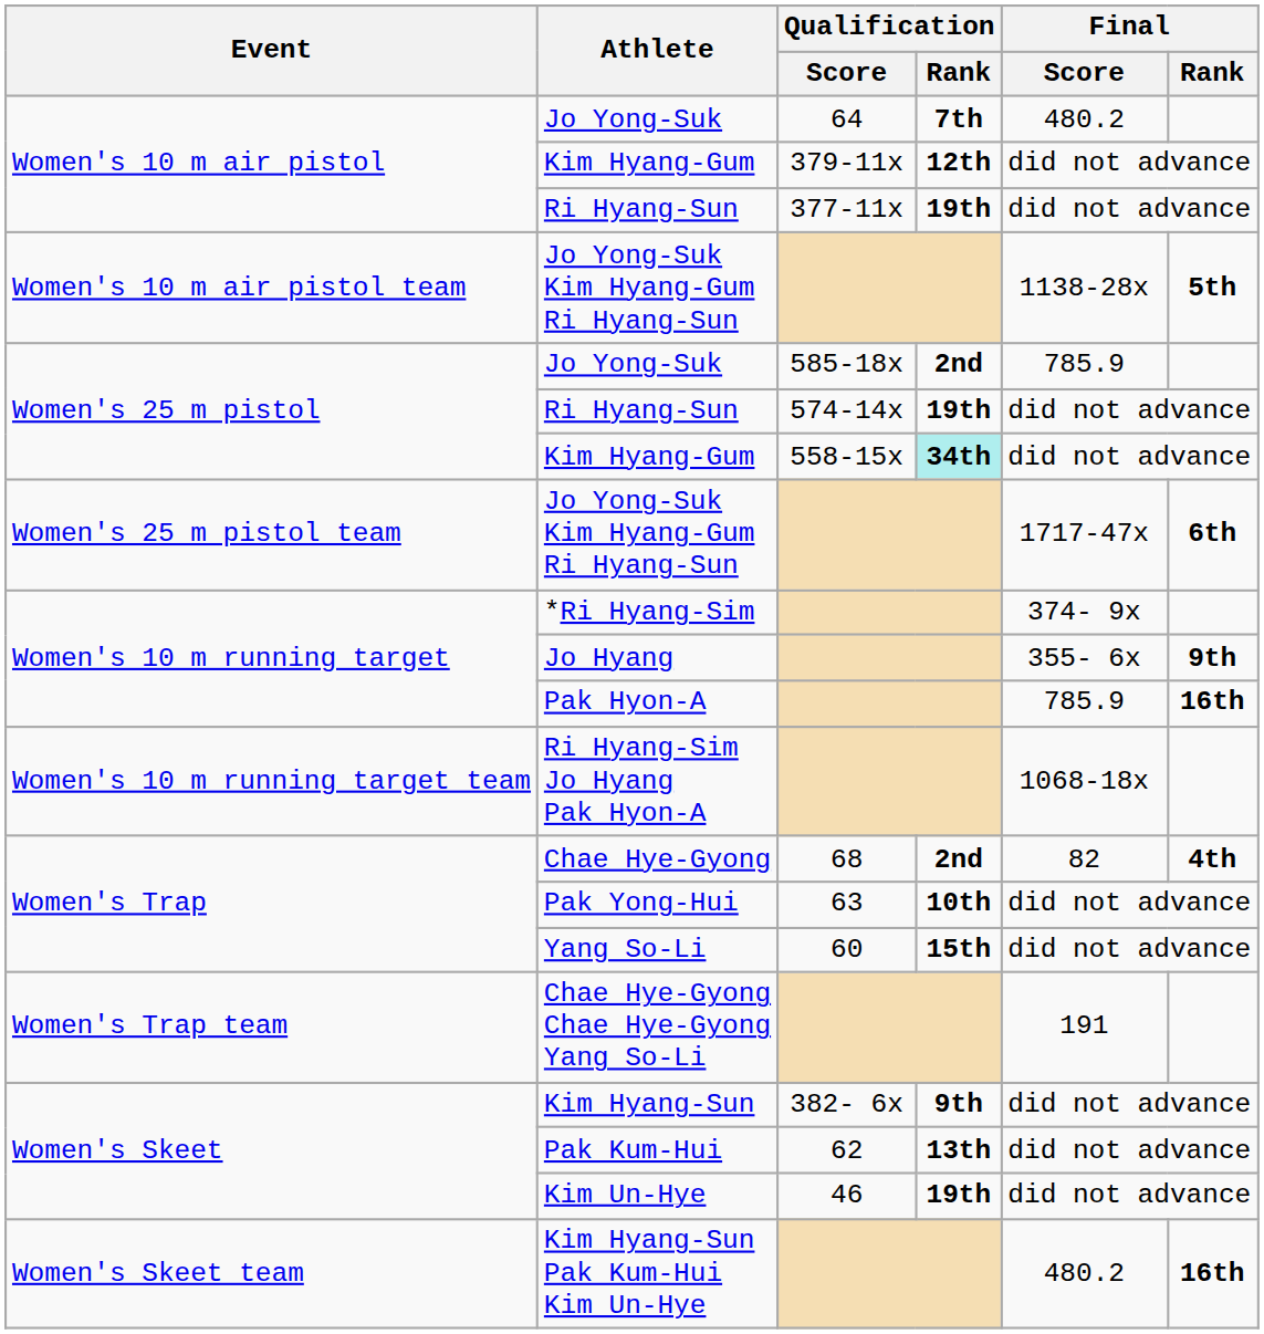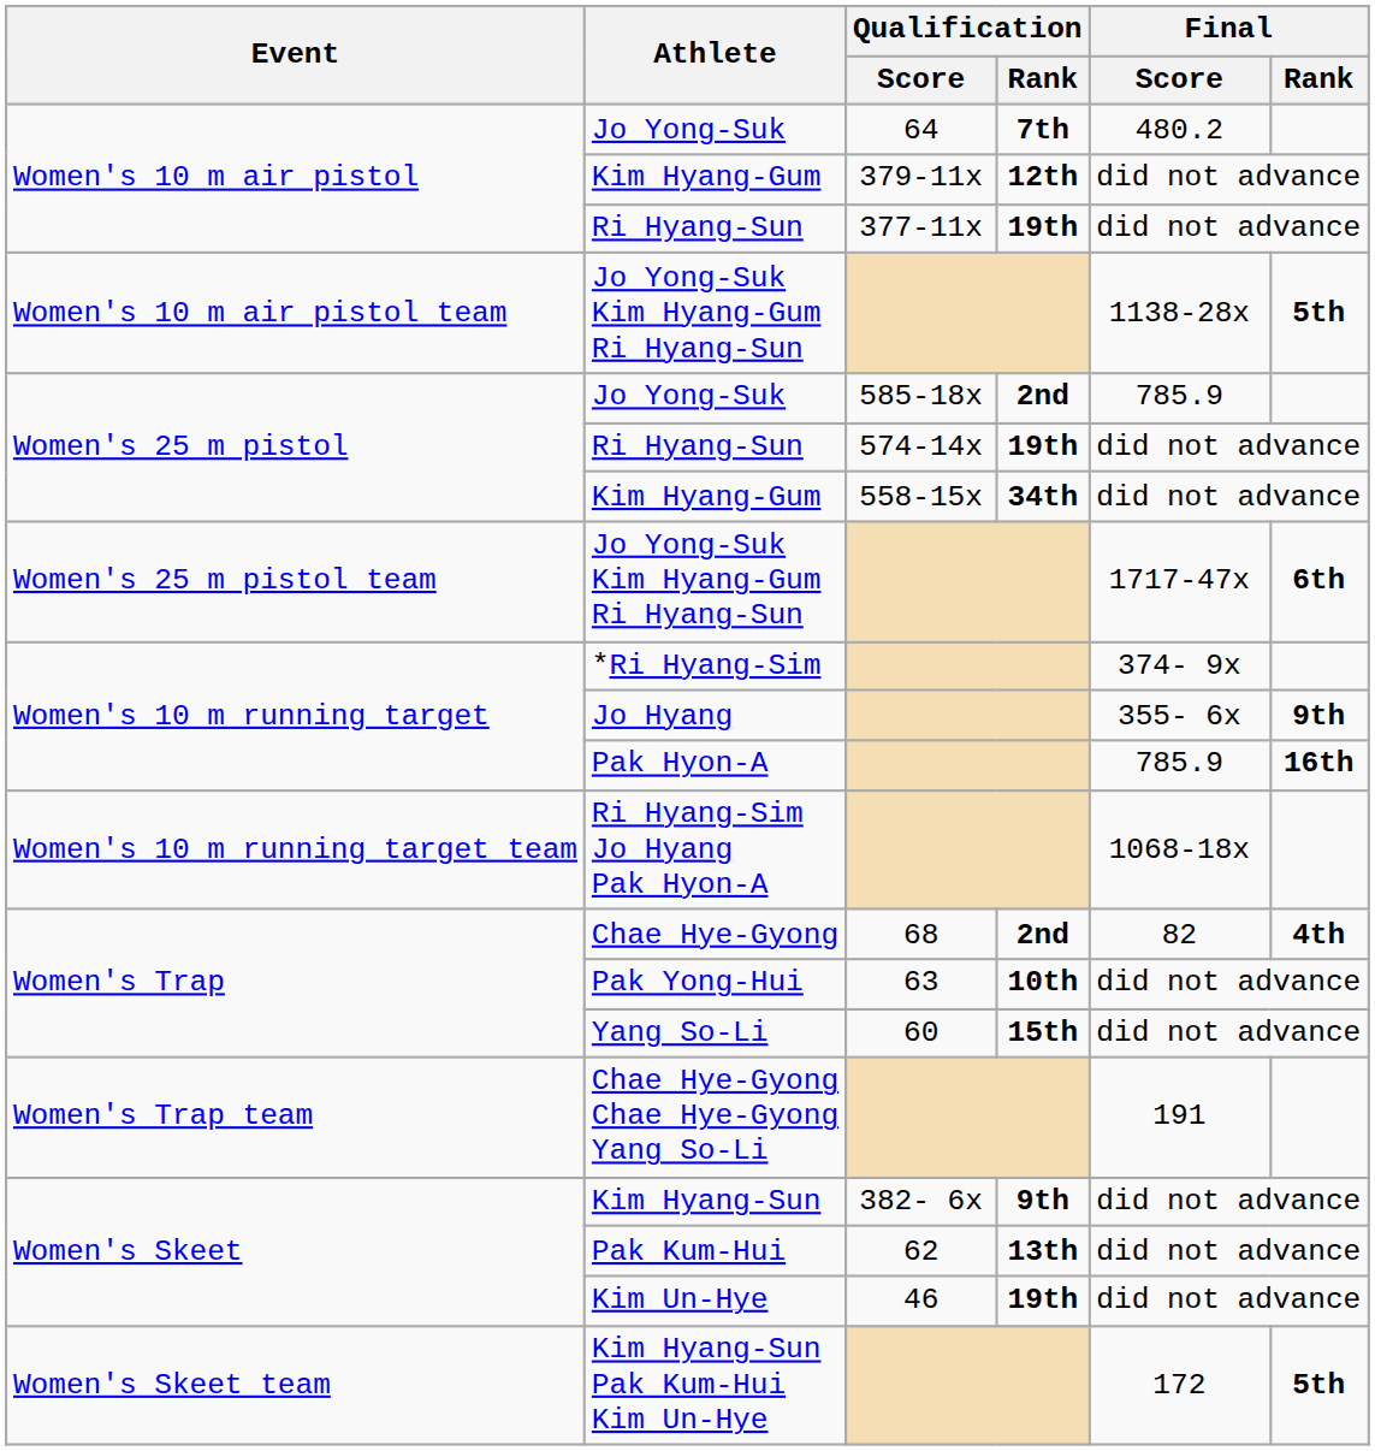Women's 25 m pistol / Kim Hyang-Gum | Qualification / Rank: paleturquoise background -> no background
Kim Hyang-Sun Pak Kum-Hui Kim Un-Hye | Final / Score: 480.2 -> 172
Kim Hyang-Sun Pak Kum-Hui Kim Un-Hye | Final / Rank: 16th -> 5th
